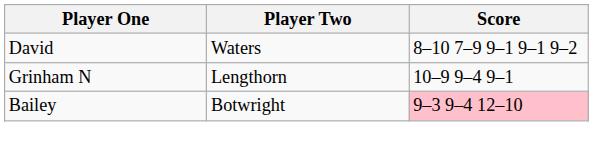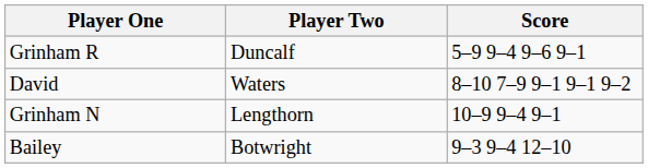+ row: Grinham R | Duncalf | 5–9 9–4 9–6 9–1
Bailey | Score: pink background -> no background
